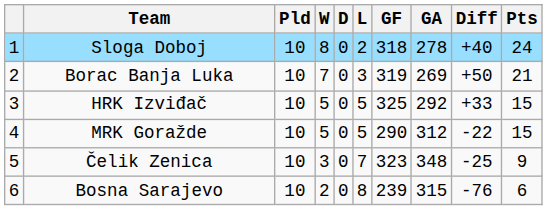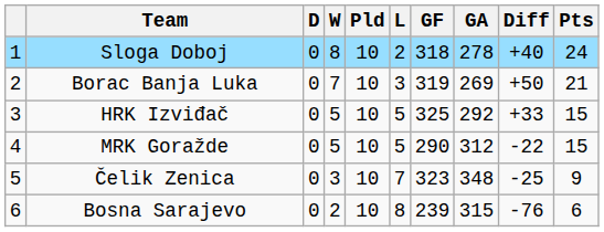columns swapped: Pld <-> D
